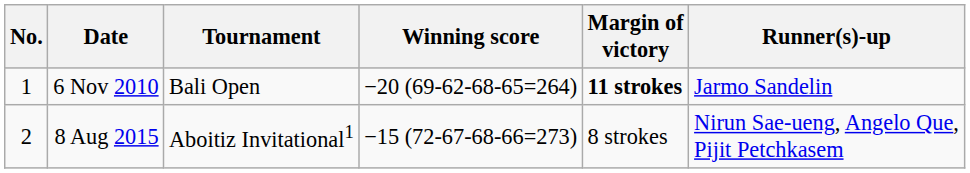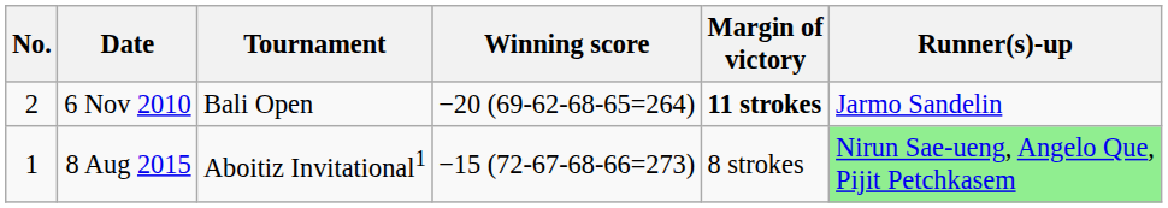6 Nov 2010 | No.: 1 -> 2
8 Aug 2015 | No.: 2 -> 1
8 Aug 2015 | Runner(s)-up: no background -> lightgreen background
